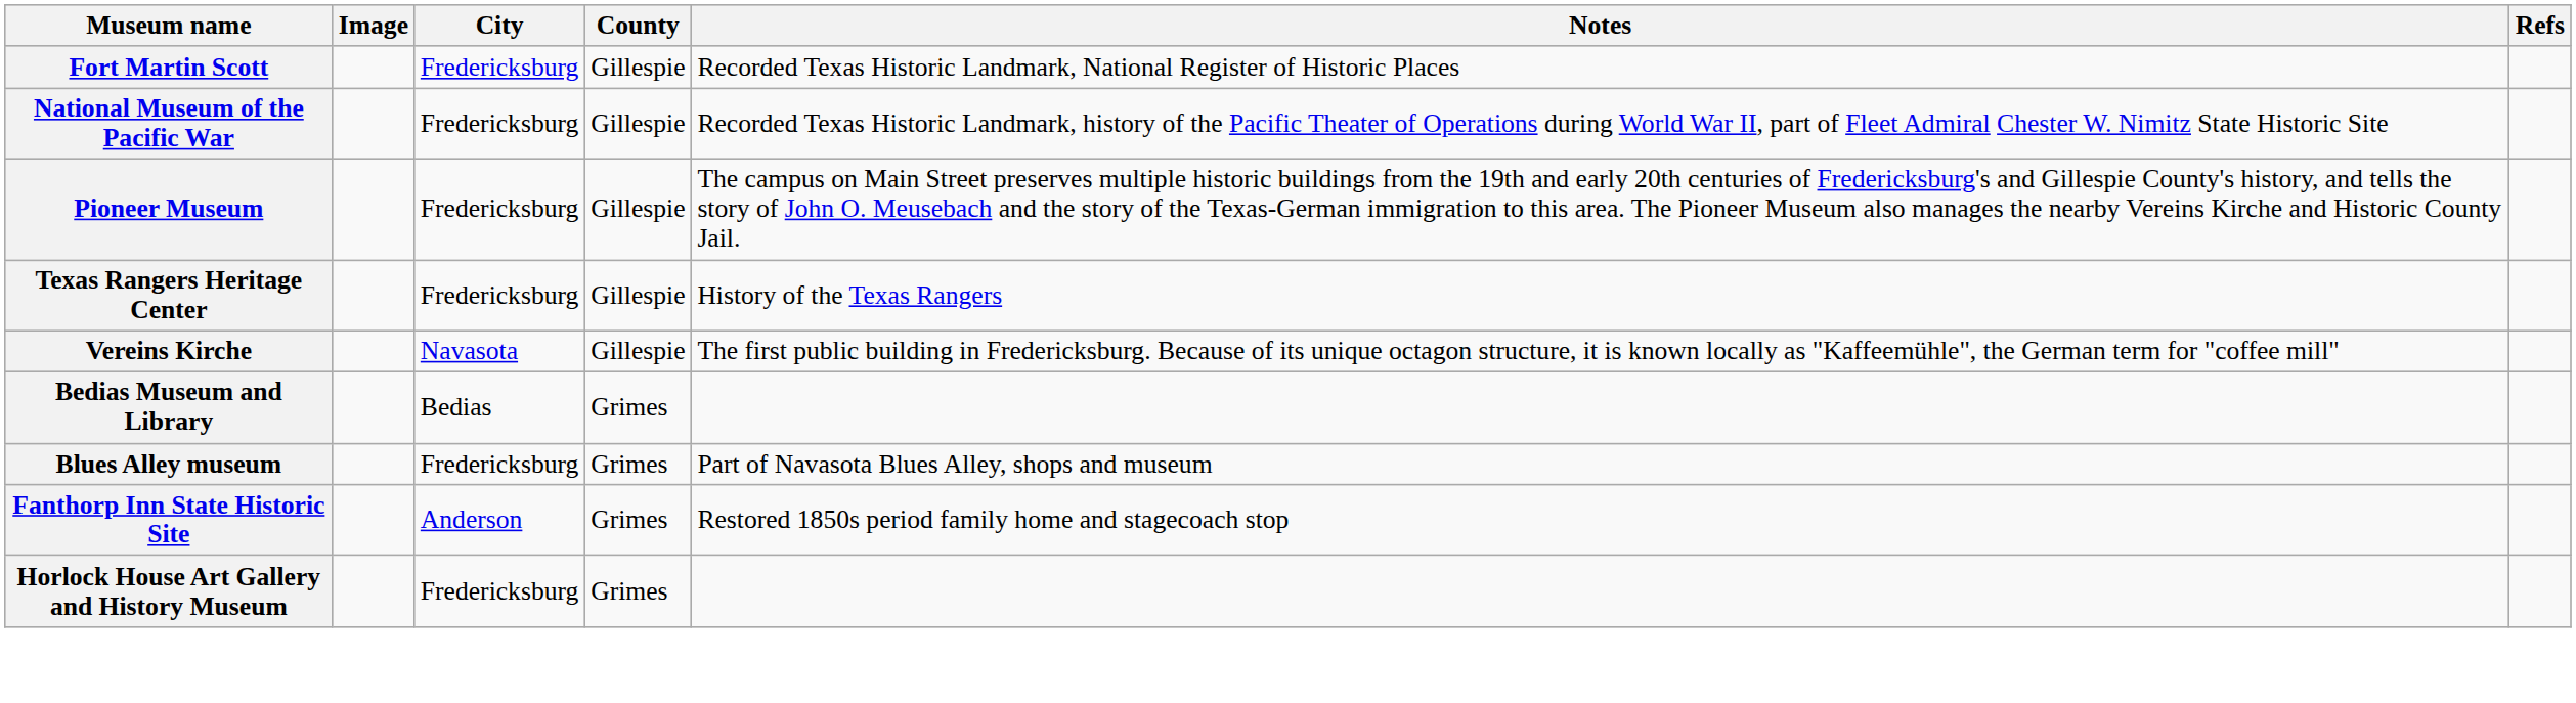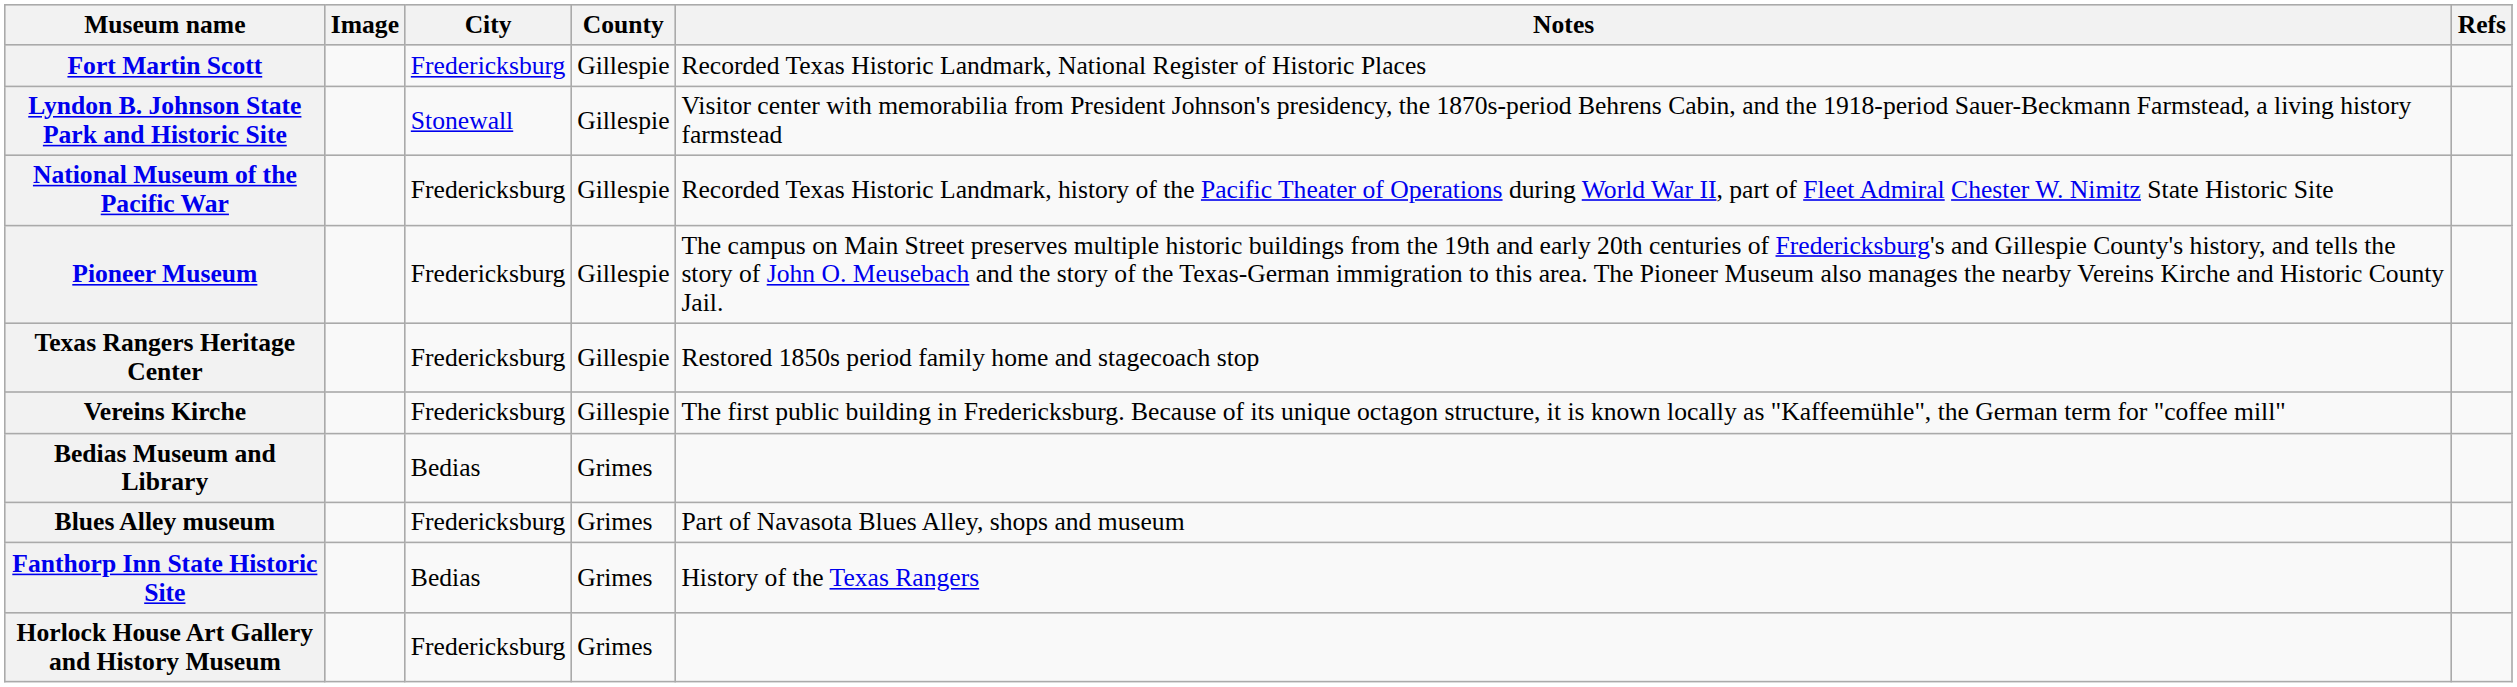+ row: Lyndon B. Johnson State Park and Historic Site | Stonewall | Gillespie | Visitor center with memorabilia from President Johnson's presidency, the 1870s-period Behrens Cabin, and the 1918-period Sauer-Beckmann Farmstead, a living history farmstead
Texas Rangers Heritage Center | Notes: History of the Texas Rangers -> Restored 1850s period family home and stagecoach stop
Vereins Kirche | City: Navasota -> Fredericksburg
Fanthorp Inn State Historic Site | City: Anderson -> Bedias
Fanthorp Inn State Historic Site | Notes: Restored 1850s period family home and stagecoach stop -> History of the Texas Rangers
